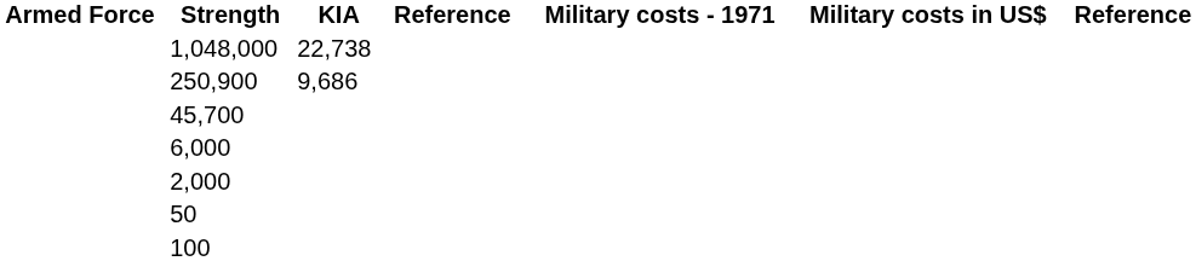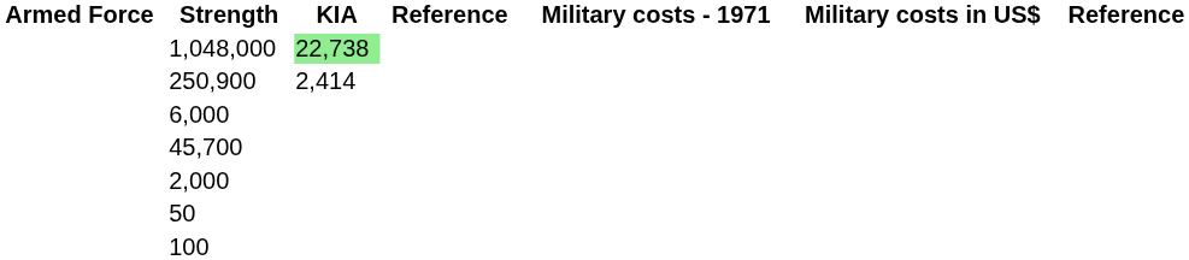1,048,000 | KIA: no background -> lightgreen background
250,900 | KIA: 9,686 -> 2,414
rows swapped: 45,700 <-> 6,000
